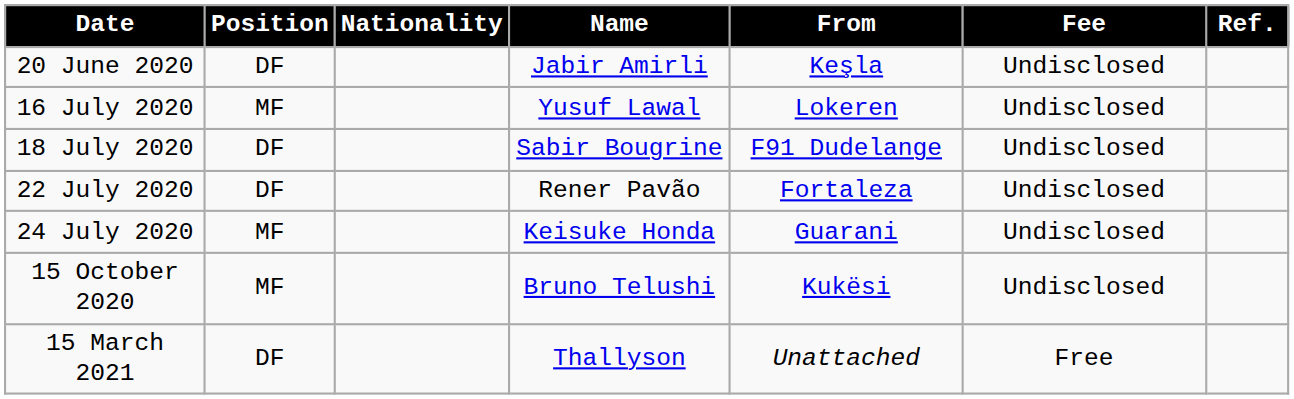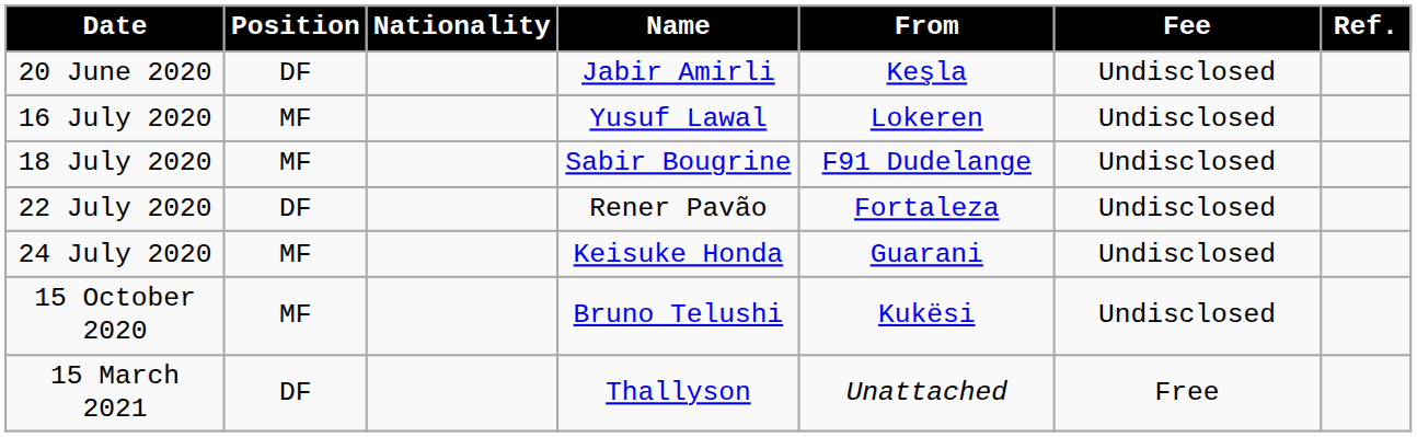18 July 2020 | Position: DF -> MF
